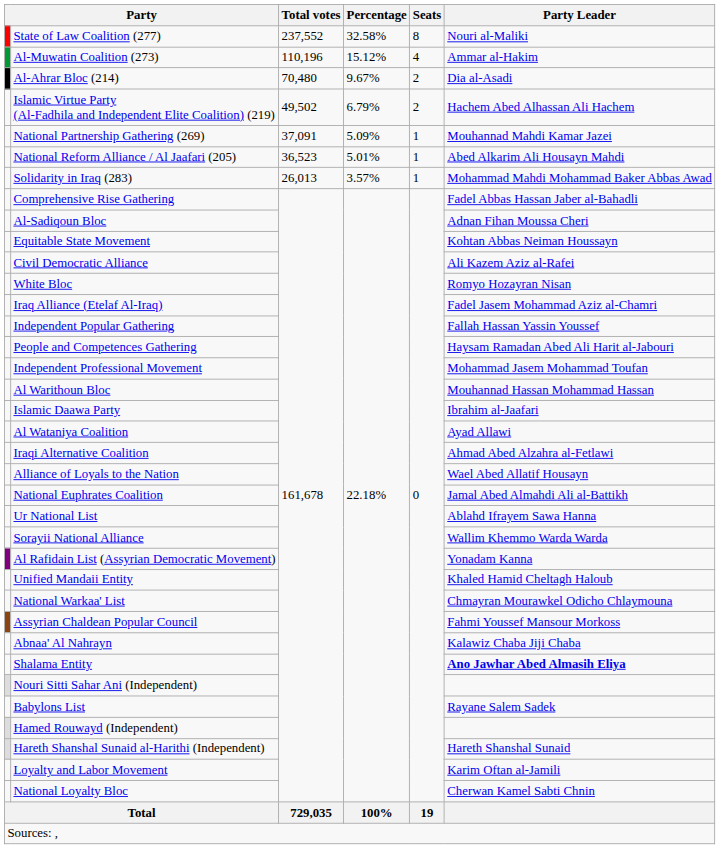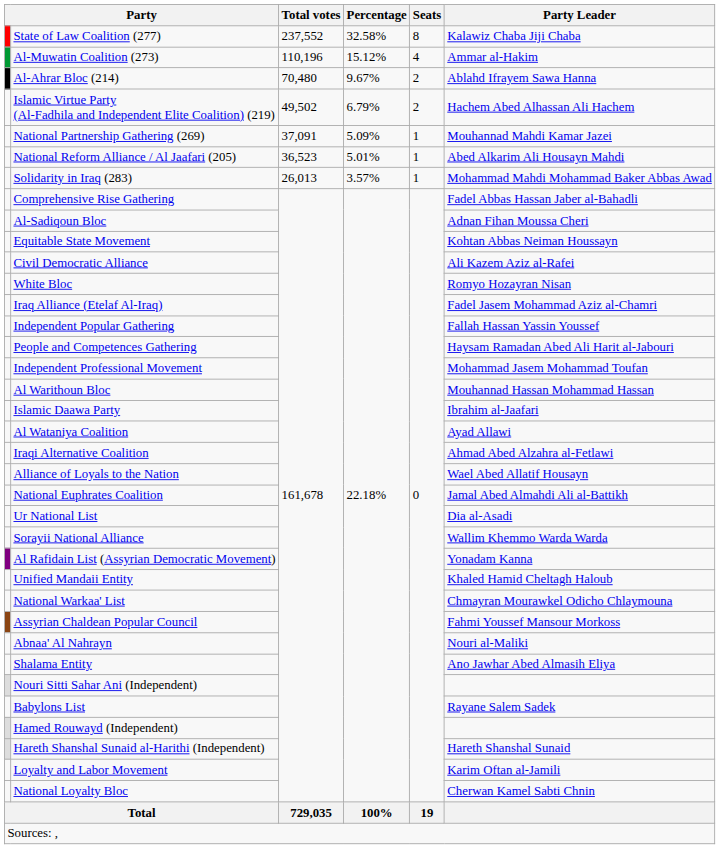State of Law Coalition (277) | Party Leader: Nouri al-Maliki -> Kalawiz Chaba Jiji Chaba
Al-Ahrar Bloc (214) | Party Leader: Dia al-Asadi -> Ablahd Ifrayem Sawa Hanna
Ur National List | Party Leader: Ablahd Ifrayem Sawa Hanna -> Dia al-Asadi
Abnaa' Al Nahrayn | Party Leader: Kalawiz Chaba Jiji Chaba -> Nouri al-Maliki
Shalama Entity | Party Leader: bold -> normal
